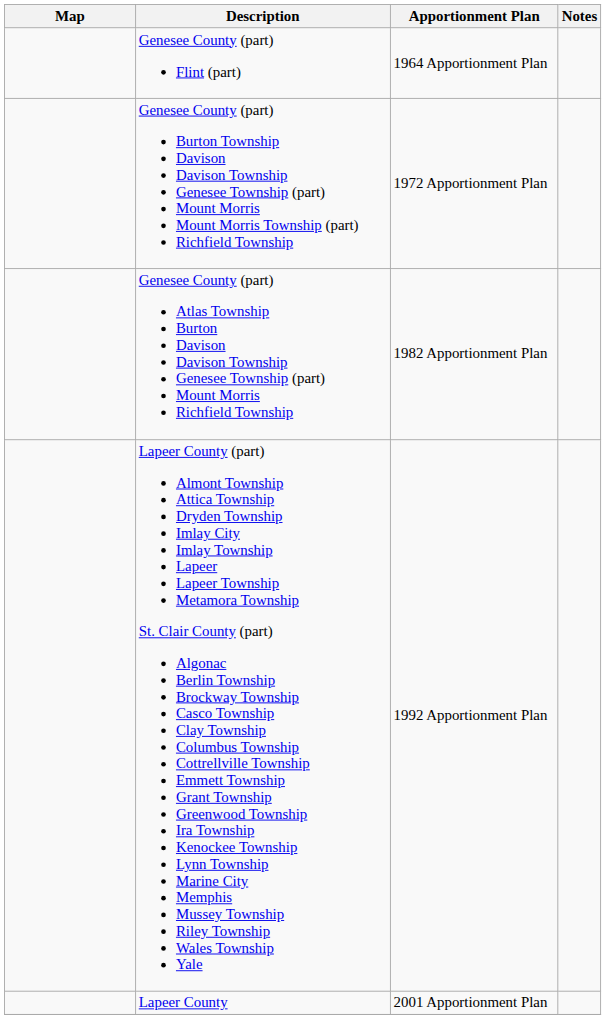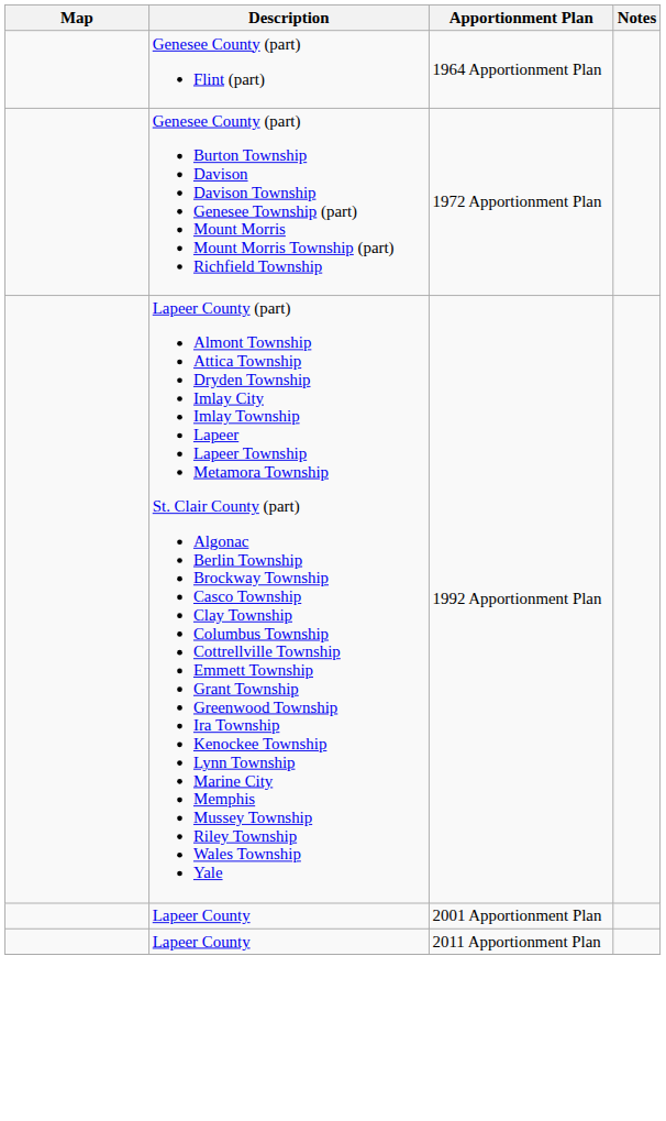- row: Genesee County (part) Atlas Township Burton Davison Davison Township Genesee Township (part) Mount Morris Richfield Township | 1982 Apportionment Plan
+ row: Lapeer County | 2011 Apportionment Plan
